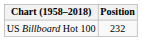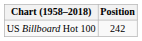US Billboard Hot 100 | Position: 232 -> 242
